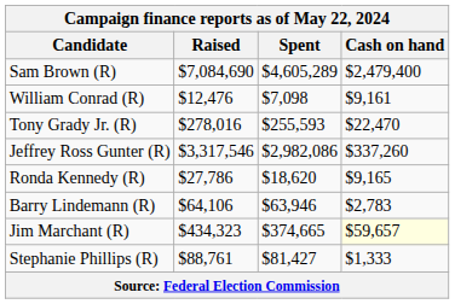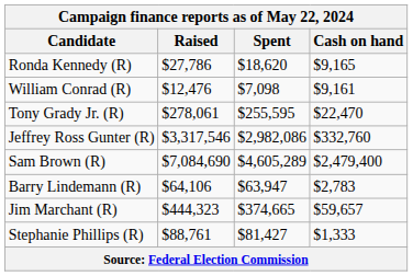rows swapped: Sam Brown (R) <-> Ronda Kennedy (R)
Tony Grady Jr. (R) | Raised: $278,016 -> $278,061
Tony Grady Jr. (R) | Spent: $255,593 -> $255,595
Jeffrey Ross Gunter (R) | Cash on hand: $337,260 -> $332,760
Barry Lindemann (R) | Spent: $63,946 -> $63,947
Jim Marchant (R) | Raised: $434,323 -> $444,323
Jim Marchant (R) | Cash on hand: lightyellow background -> no background
